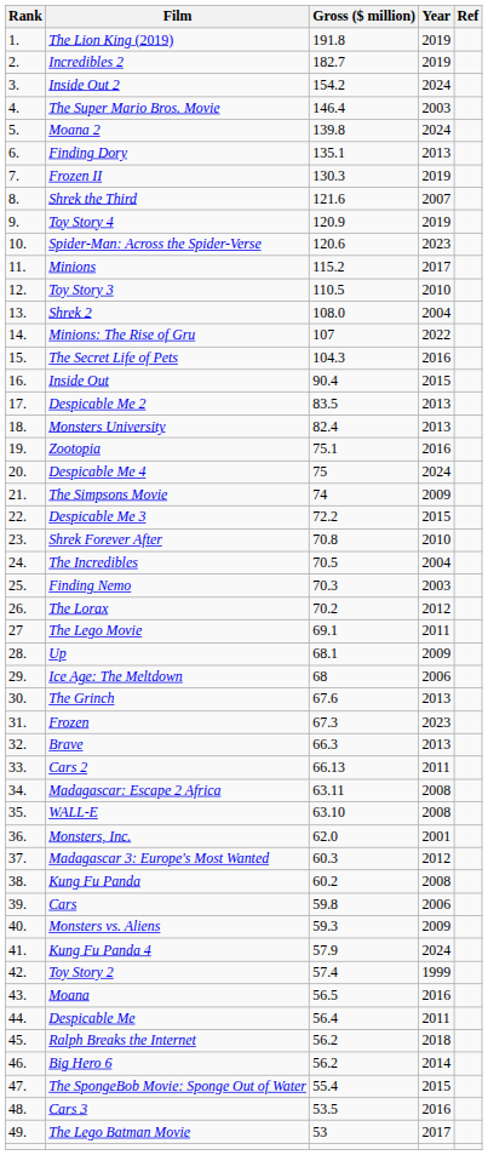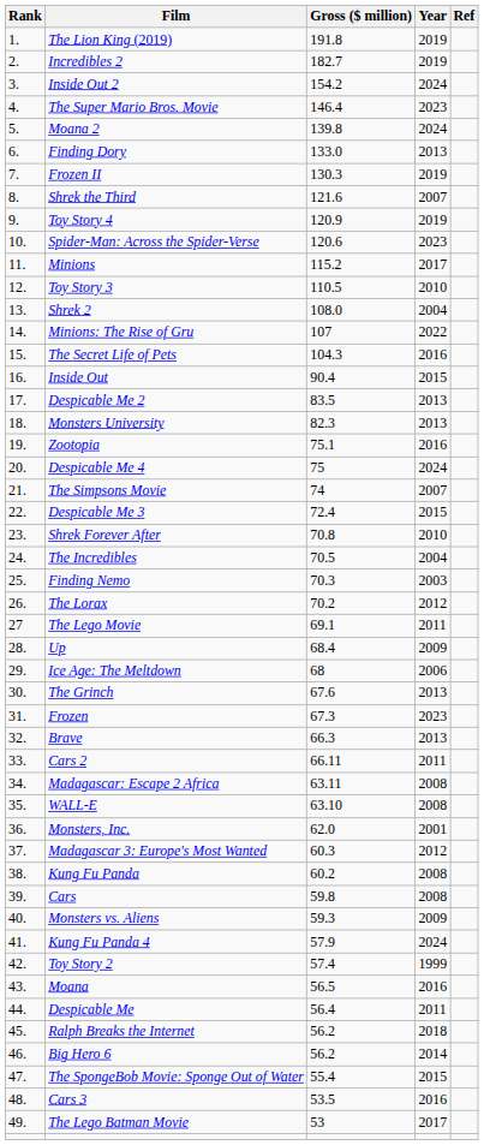The Super Mario Bros. Movie | Year: 2003 -> 2023
Finding Dory | Gross ($ million): 135.1 -> 133.0
Monsters University | Gross ($ million): 82.4 -> 82.3
The Simpsons Movie | Year: 2009 -> 2007
Despicable Me 3 | Gross ($ million): 72.2 -> 72.4
Up | Gross ($ million): 68.1 -> 68.4
Cars 2 | Gross ($ million): 66.13 -> 66.11
Cars | Year: 2006 -> 2008
